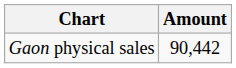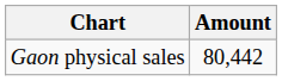Gaon physical sales | Amount: 90,442 -> 80,442
